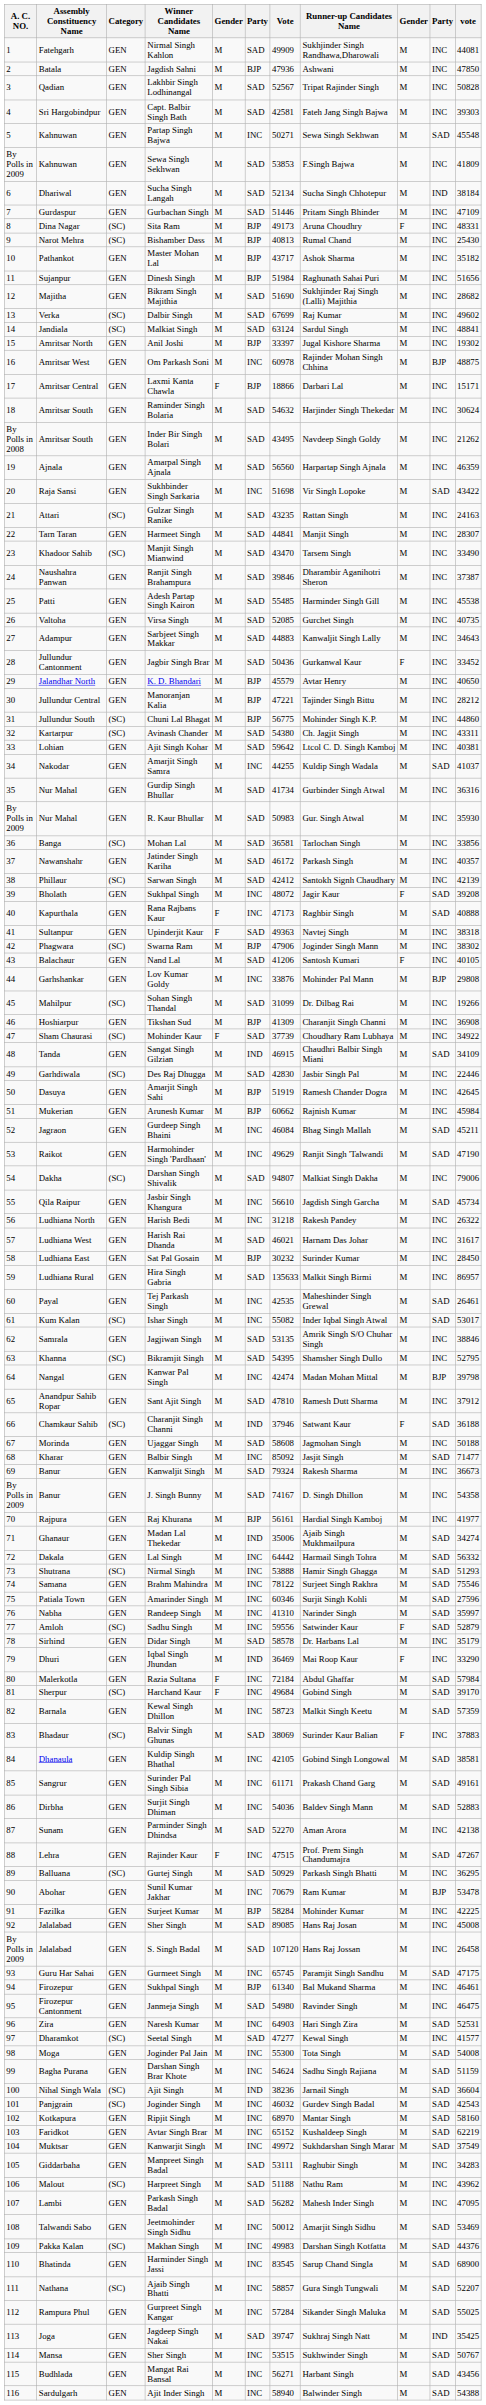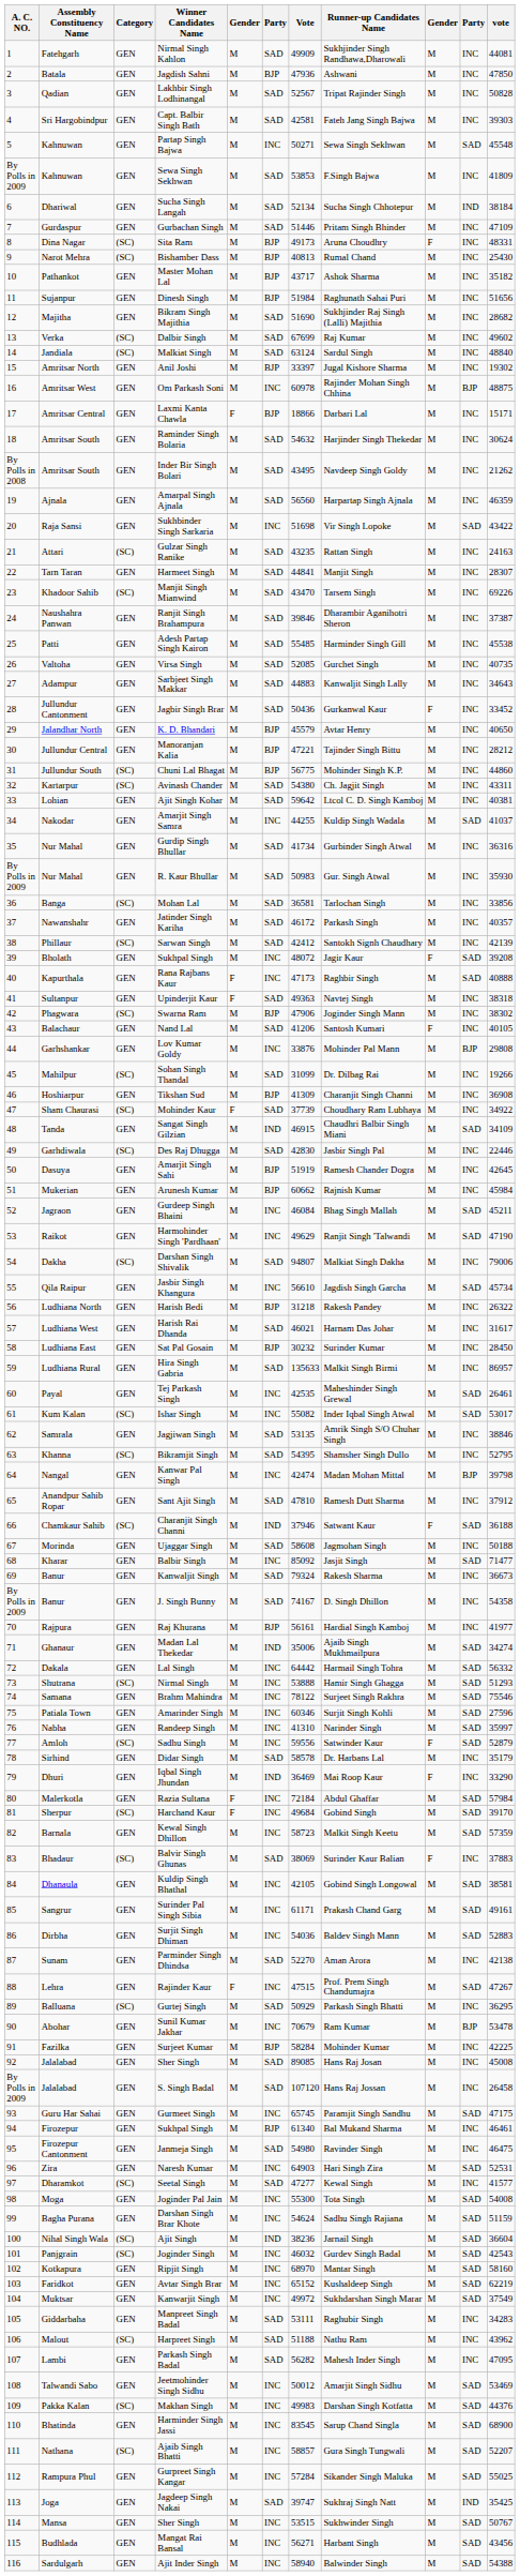Malkiat Singh | vote: 48841 -> 48840
Manjit Singh Mianwind | vote: 33490 -> 69226
Harish Bedi | column 6: INC -> BJP
